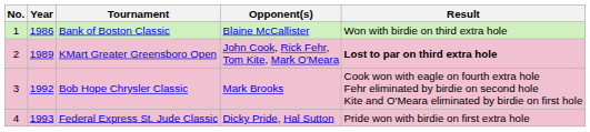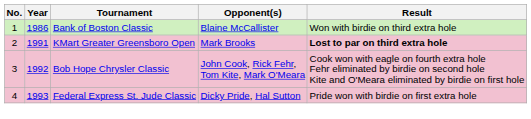KMart Greater Greensboro Open | Year: 1989 -> 1991
KMart Greater Greensboro Open | Opponent(s): John Cook, Rick Fehr, Tom Kite, Mark O'Meara -> Mark Brooks
Bob Hope Chrysler Classic | Opponent(s): Mark Brooks -> John Cook, Rick Fehr, Tom Kite, Mark O'Meara
